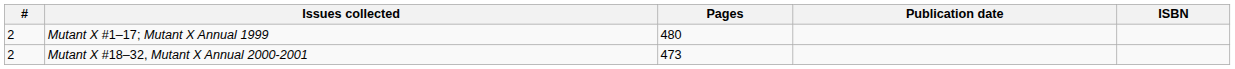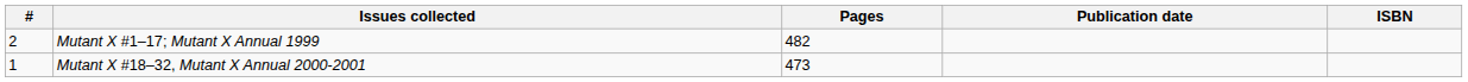Mutant X #1–17; Mutant X Annual 1999 | Pages: 480 -> 482
Mutant X #18–32, Mutant X Annual 2000-2001 | #: 2 -> 1
